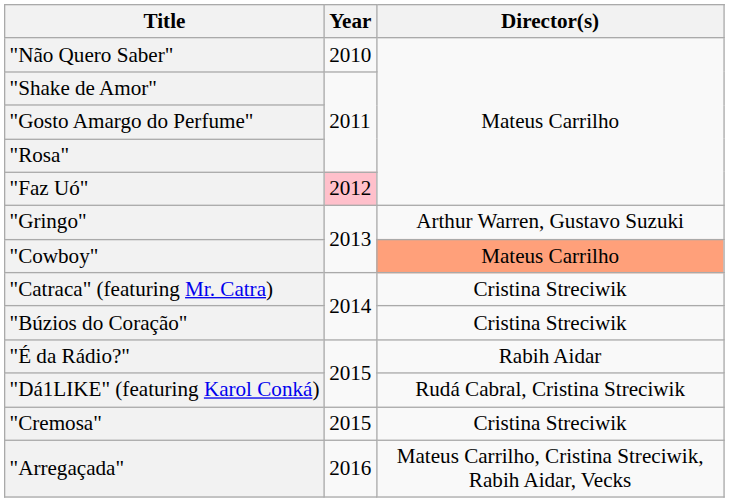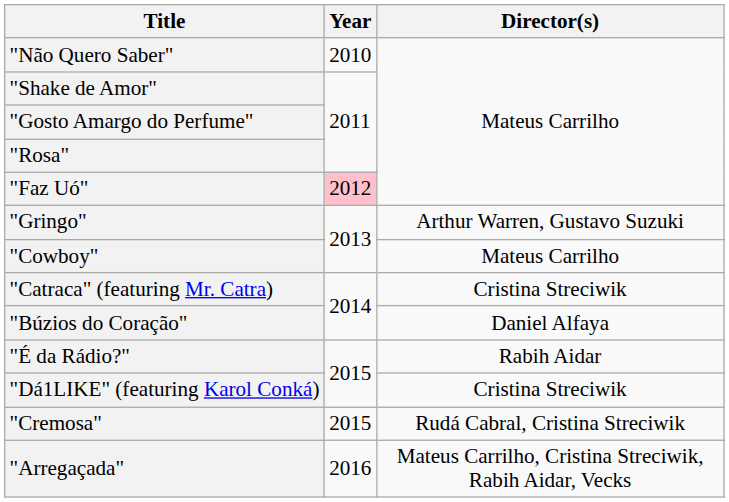"Cowboy" | Director(s): lightsalmon background -> no background
"Búzios do Coração" | Director(s): Cristina Streciwik -> Daniel Alfaya
"Dá1LIKE" (featuring Karol Conká) | Director(s): Rudá Cabral, Cristina Streciwik -> Cristina Streciwik
"Cremosa" | Director(s): Cristina Streciwik -> Rudá Cabral, Cristina Streciwik
